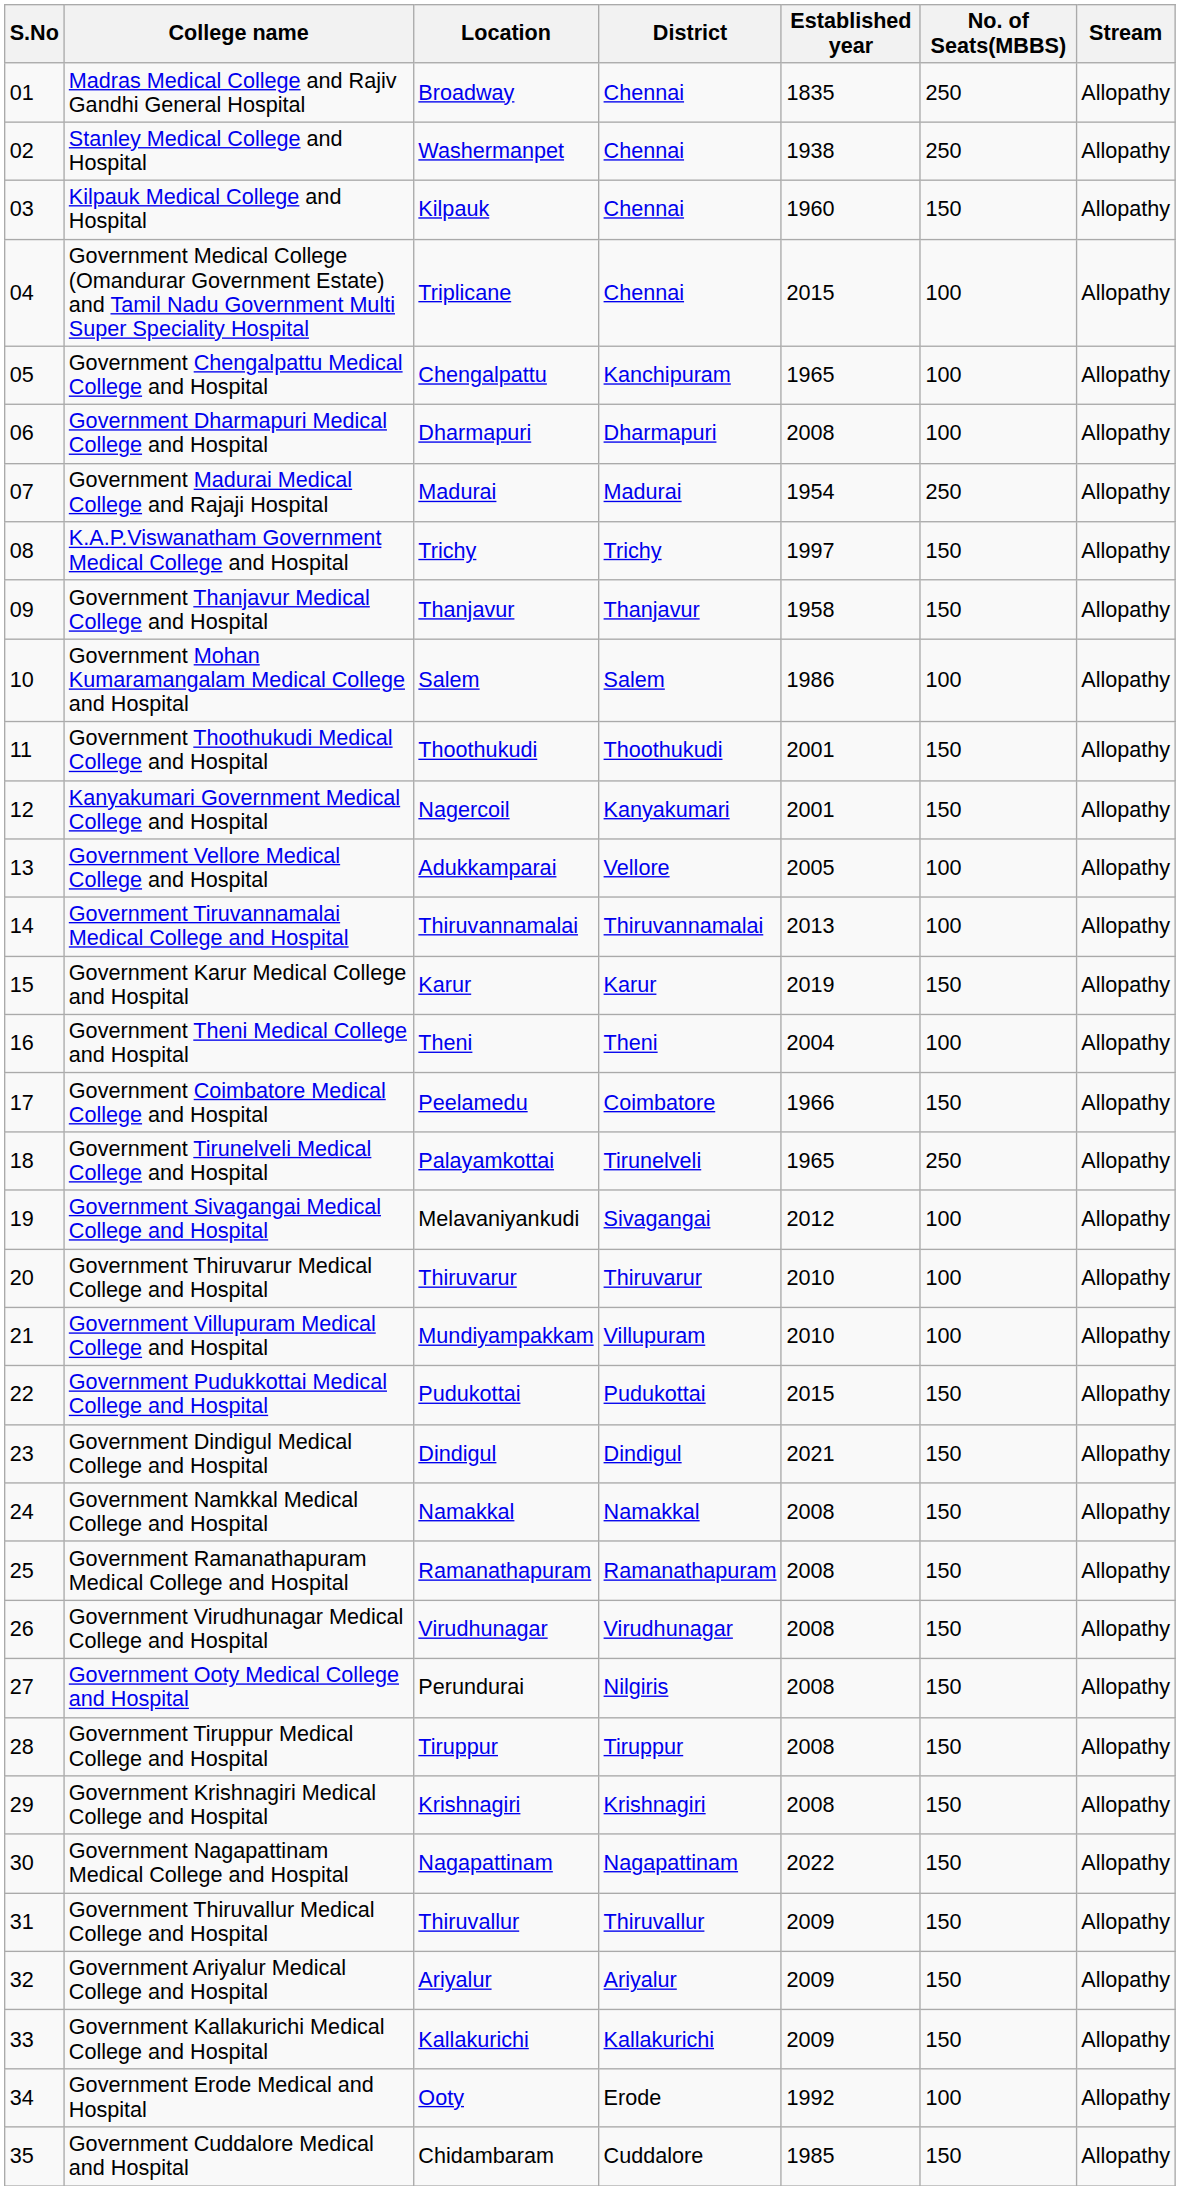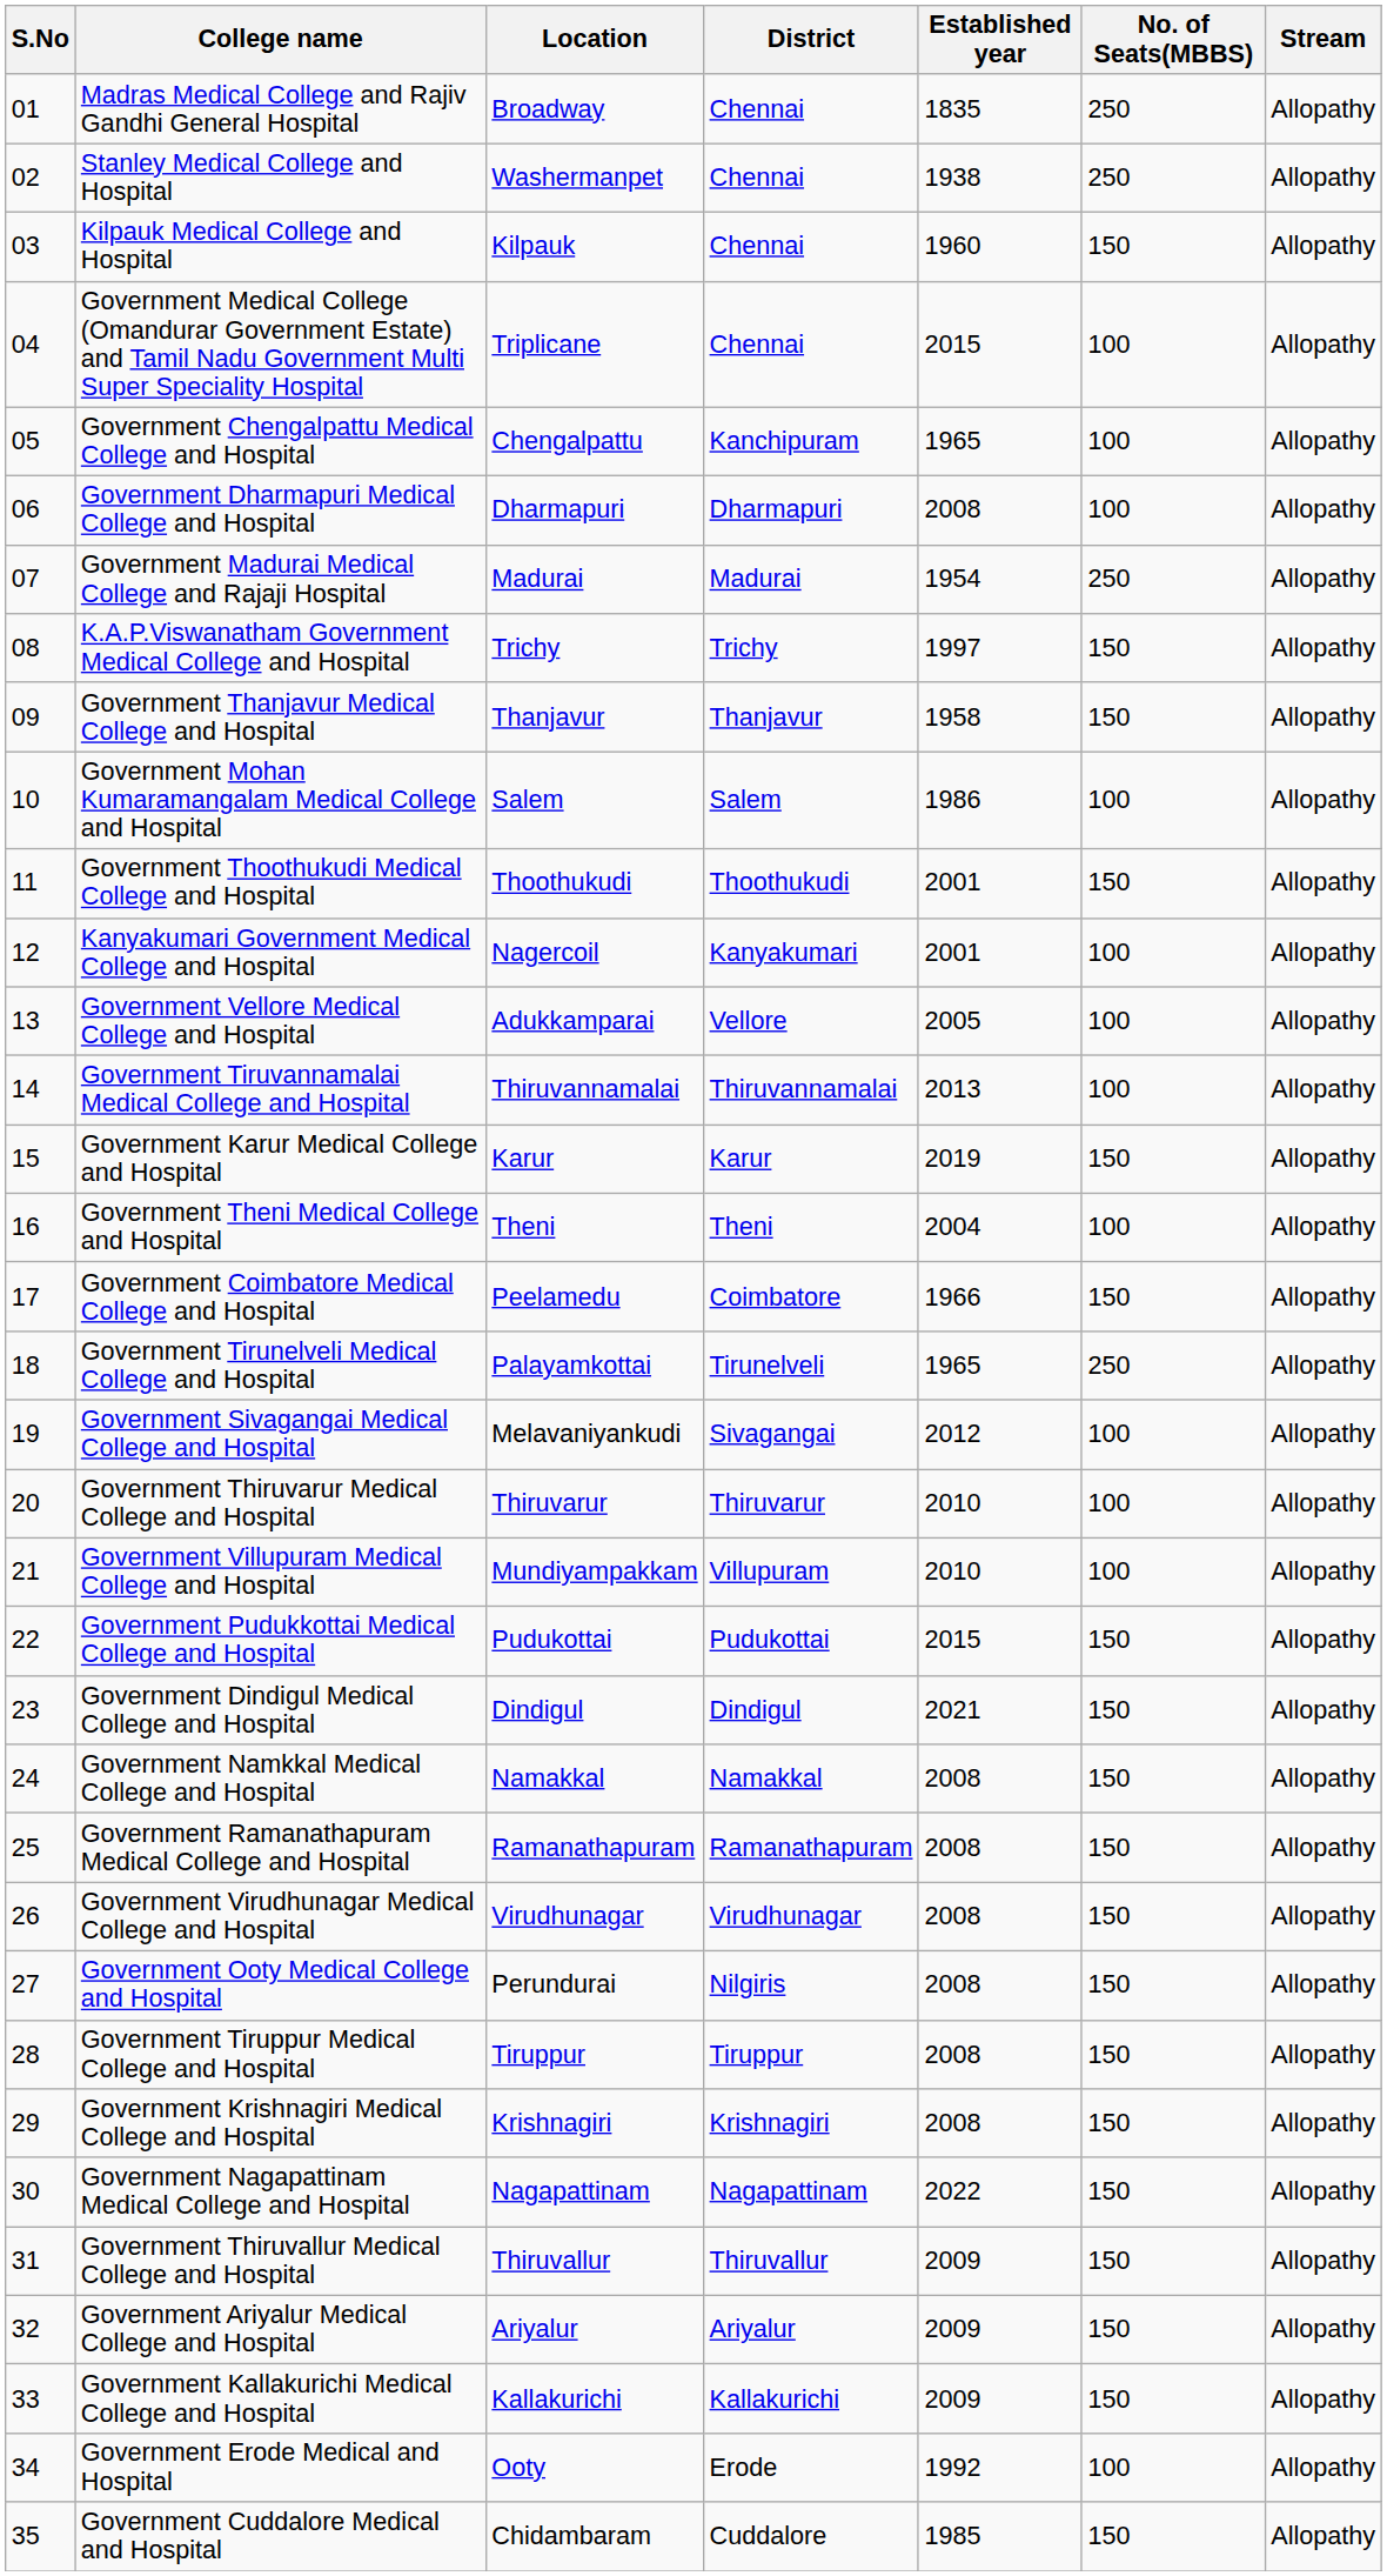Kanyakumari Government Medical College and Hospital | No. of Seats(MBBS): 150 -> 100
